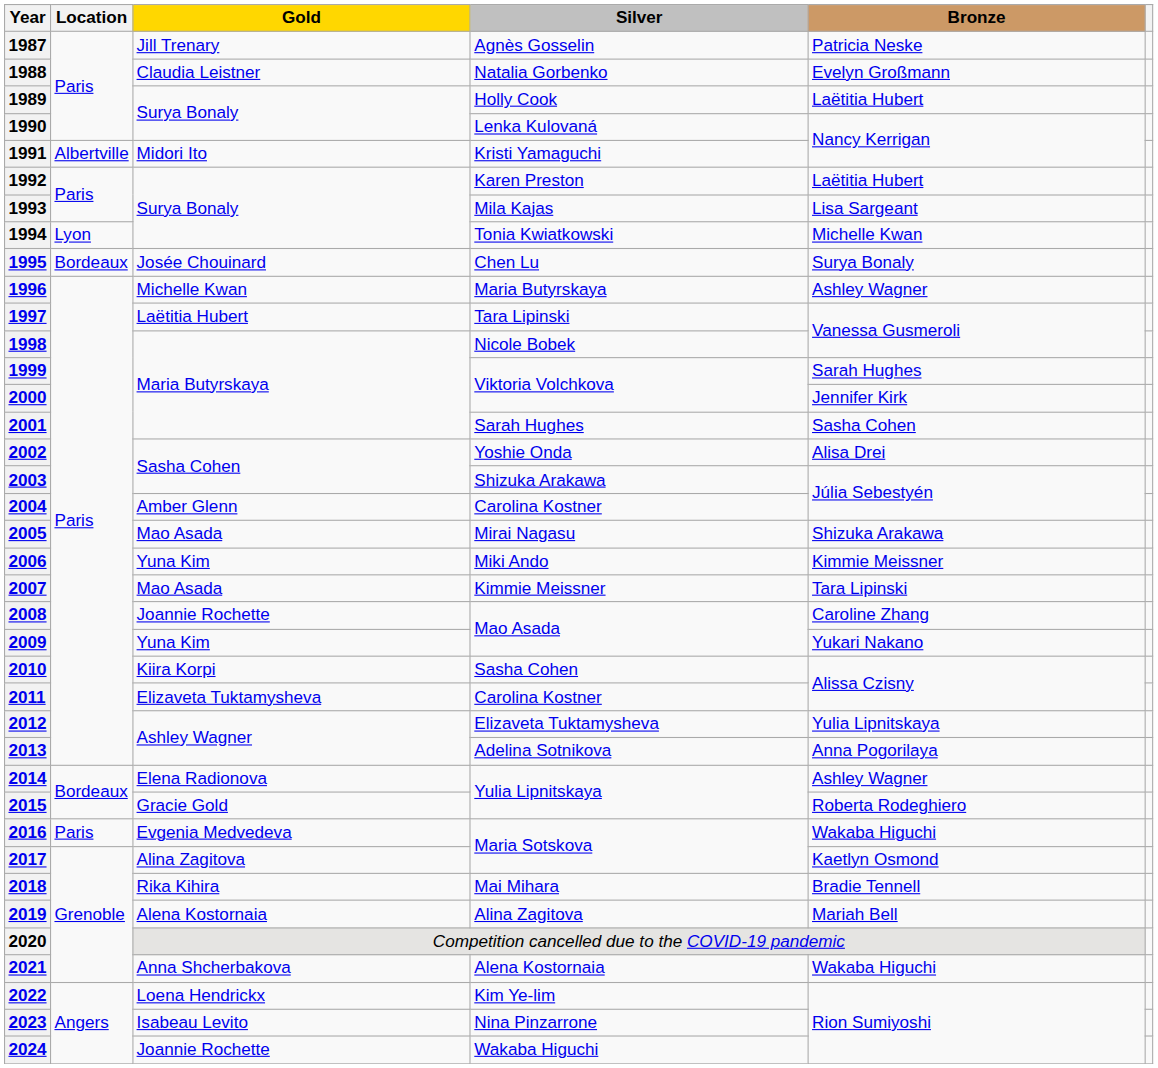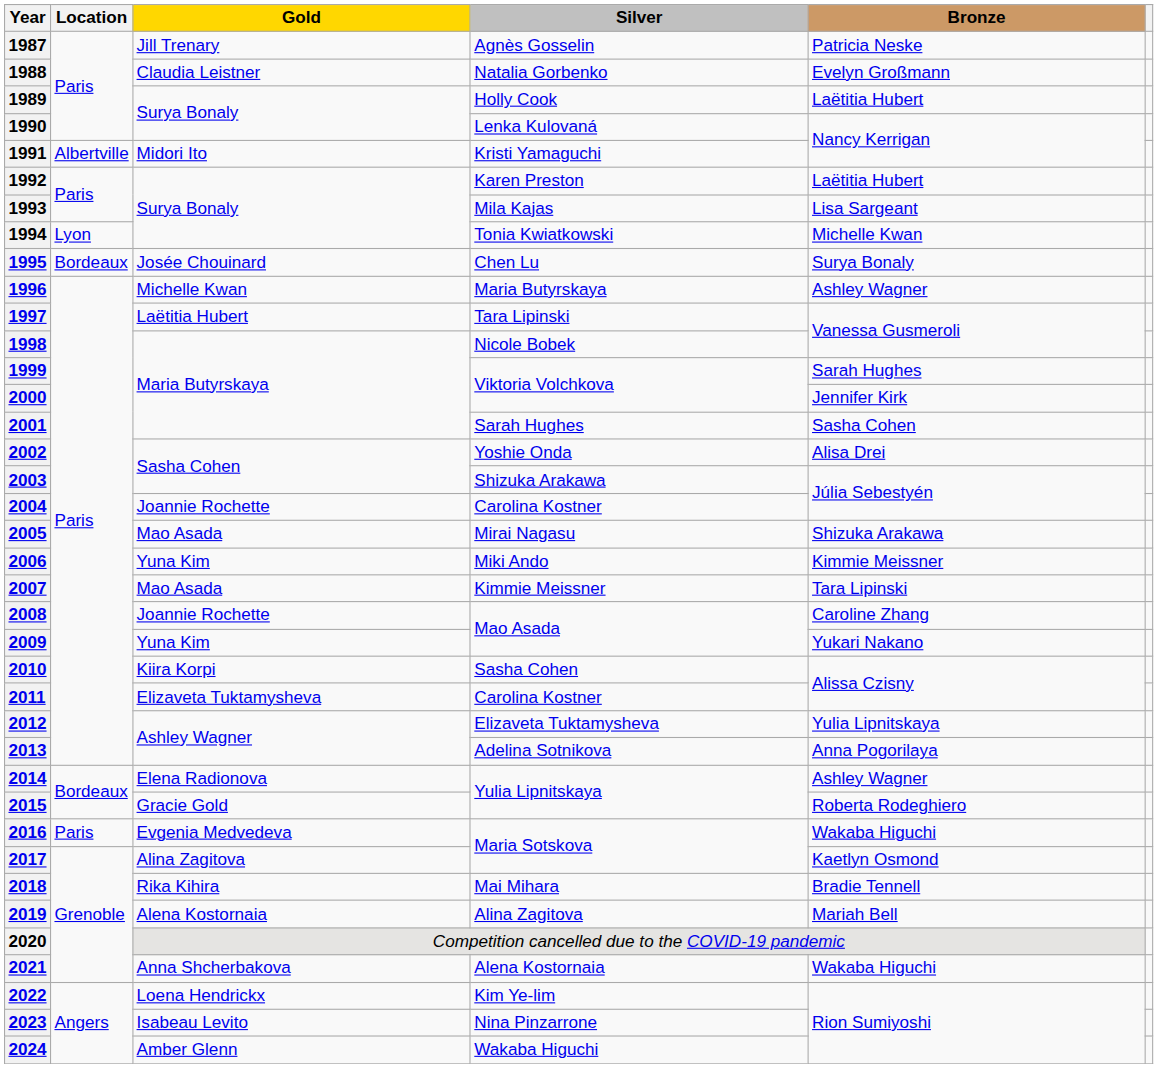2004 | Gold: Amber Glenn -> Joannie Rochette
2024 | Gold: Joannie Rochette -> Amber Glenn
